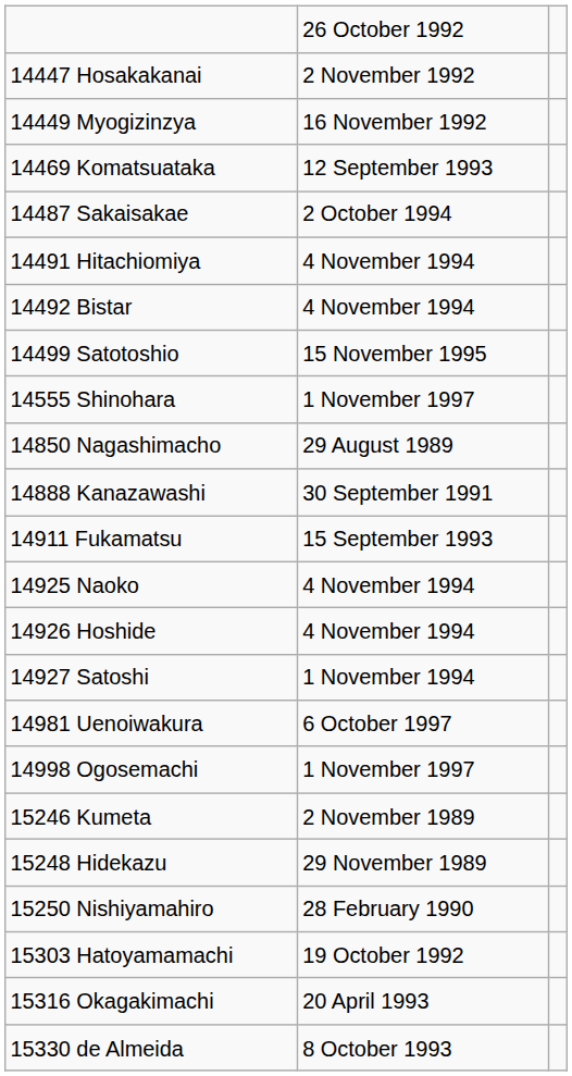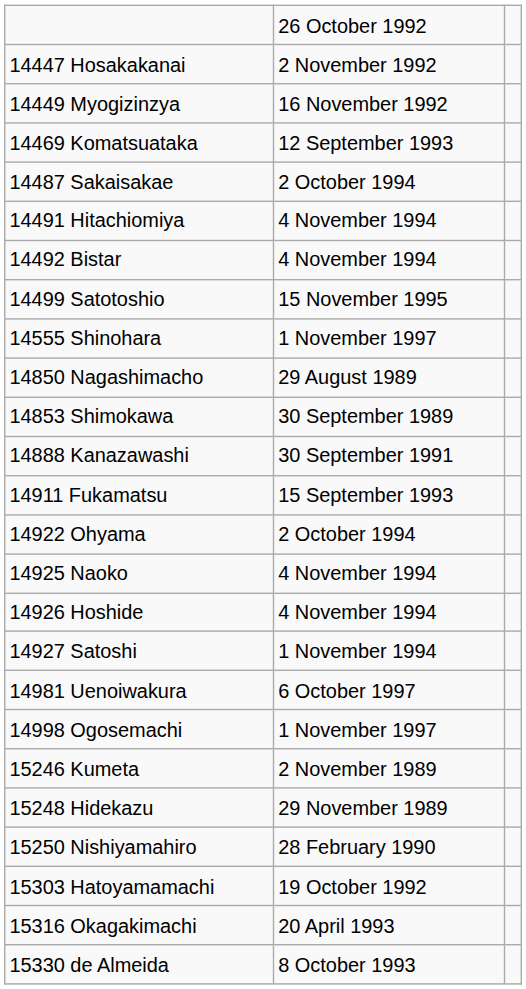+ row: 14853 Shimokawa | 30 September 1989
+ row: 14922 Ohyama | 2 October 1994
